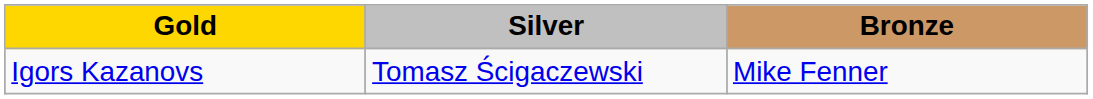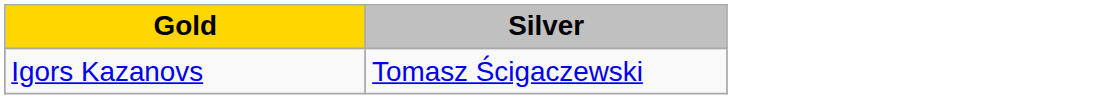- column: Bronze | Mike Fenner
